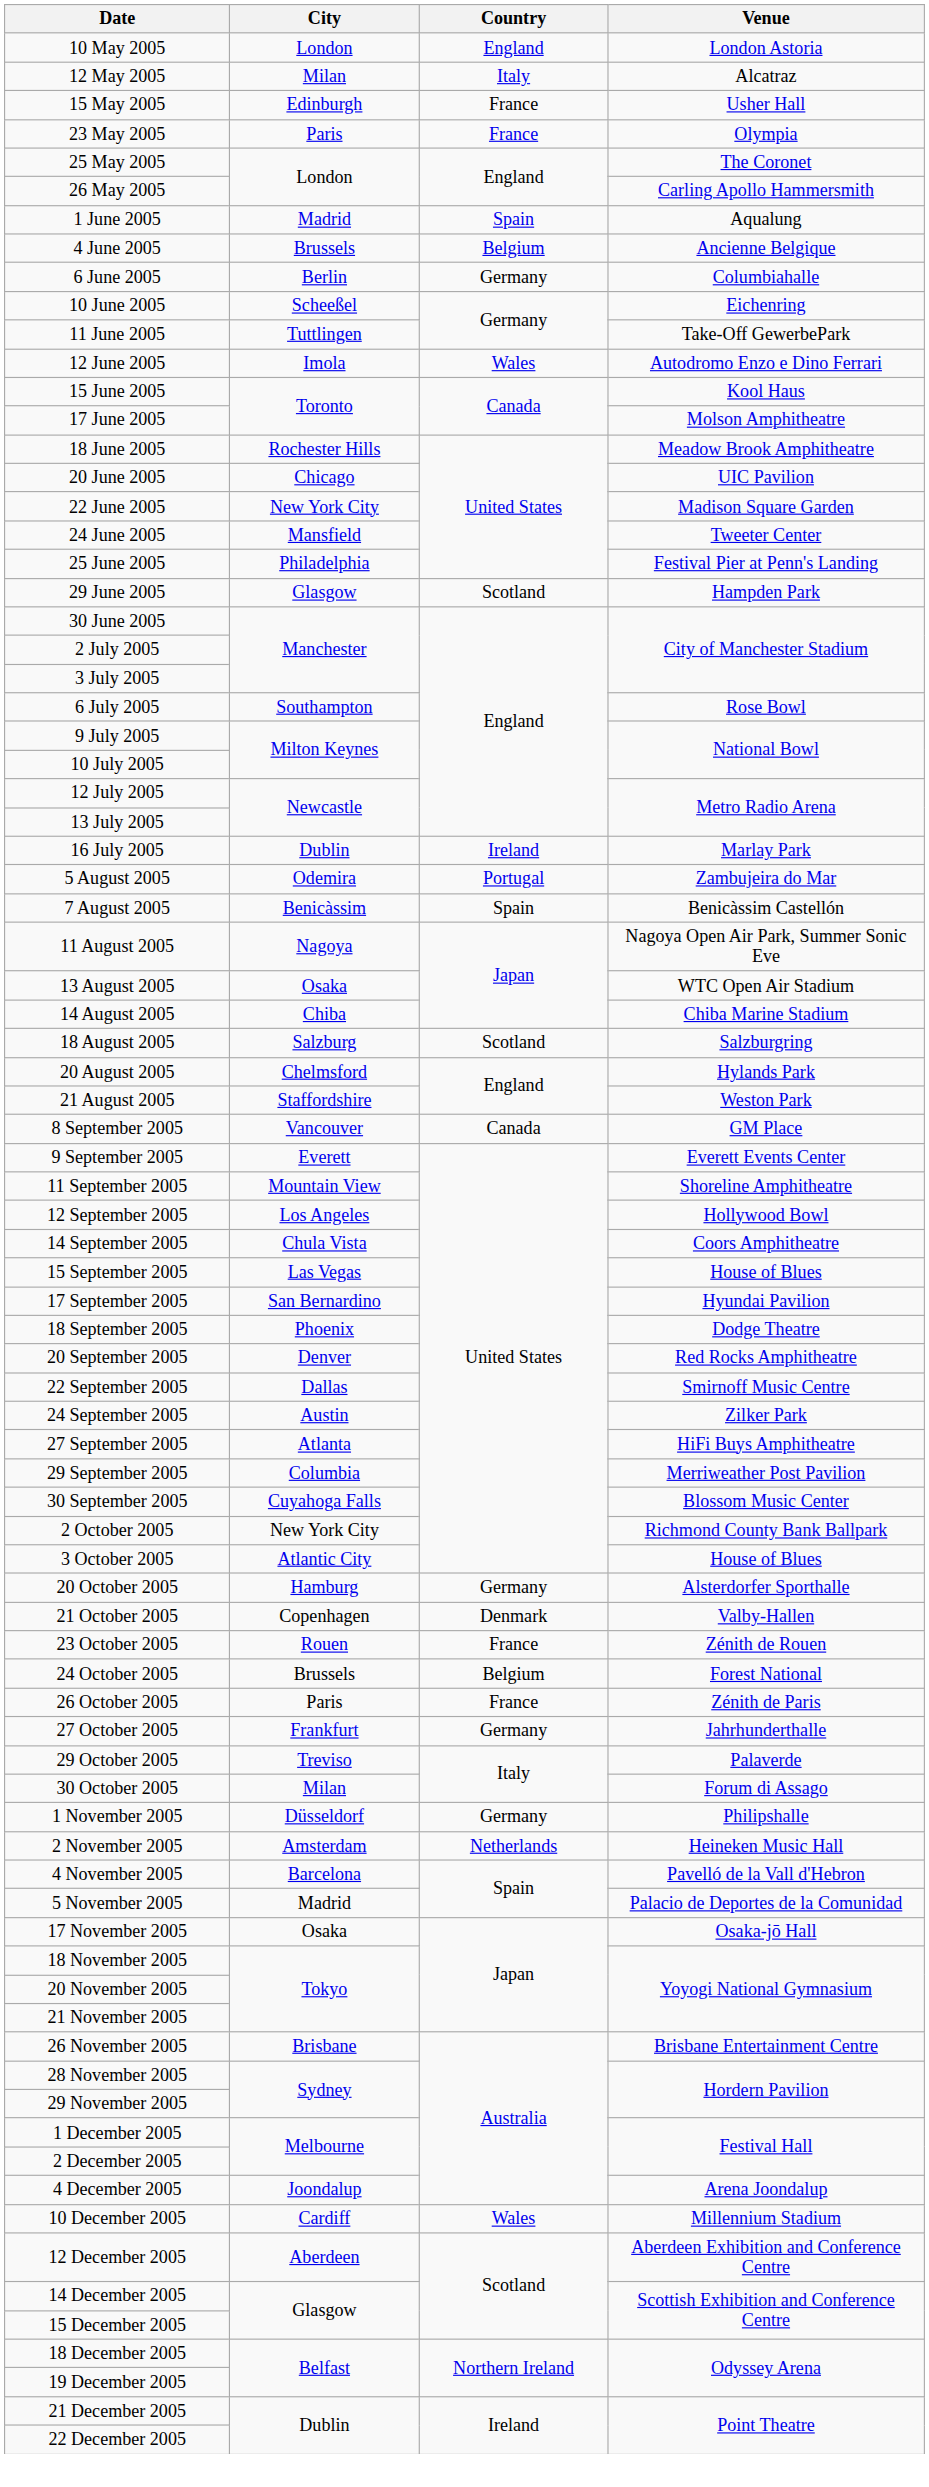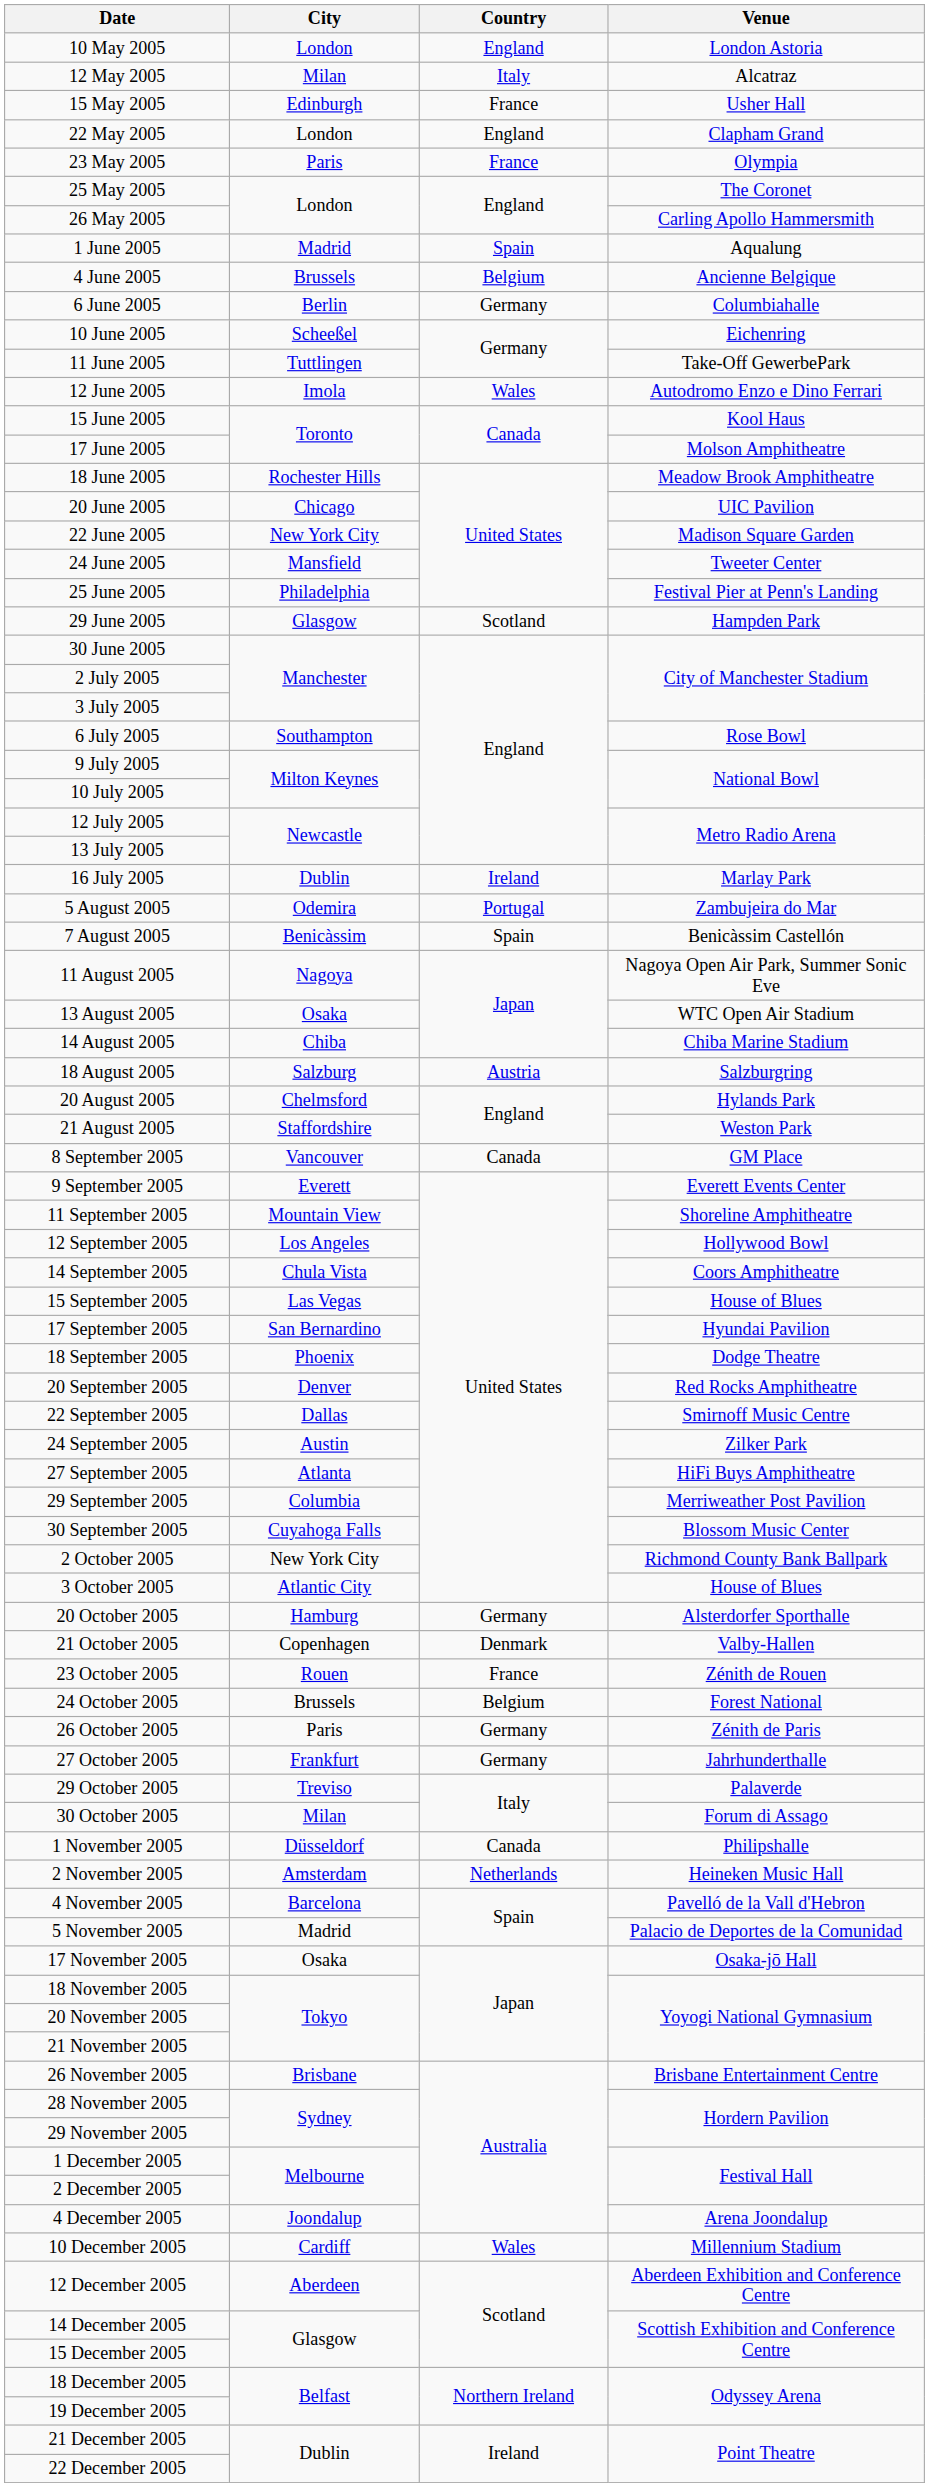+ row: 22 May 2005 | London | England | Clapham Grand
18 August 2005 | Country: Scotland -> Austria
26 October 2005 | Country: France -> Germany
1 November 2005 | Country: Germany -> Canada
